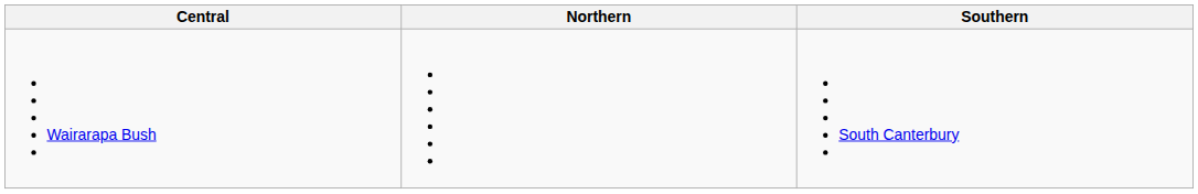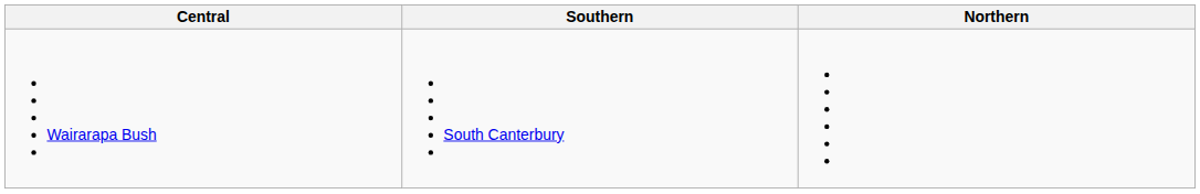columns swapped: Northern <-> Southern
